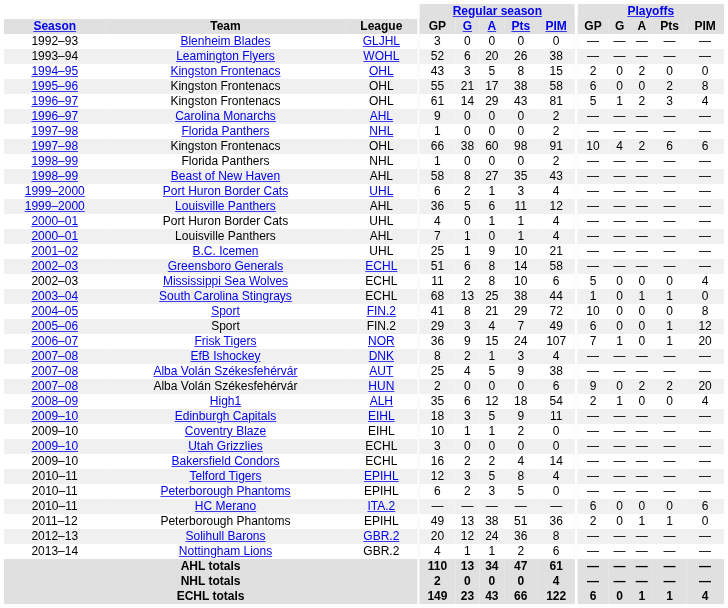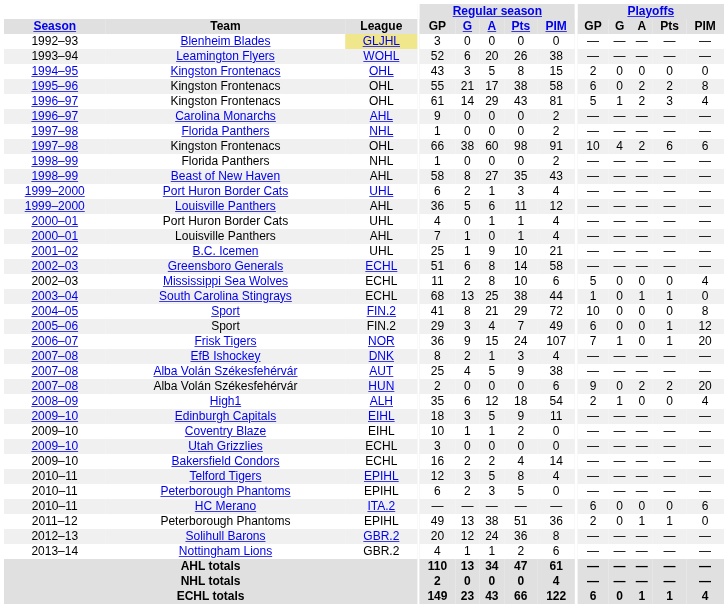Blenheim Blades | League: no background -> khaki background
1994–95 / Kingston Frontenacs | Playoffs / A: 2 -> 0
1995–96 / Kingston Frontenacs | Playoffs / A: 0 -> 2
